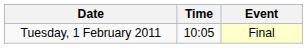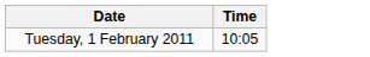- column: Event | Final
